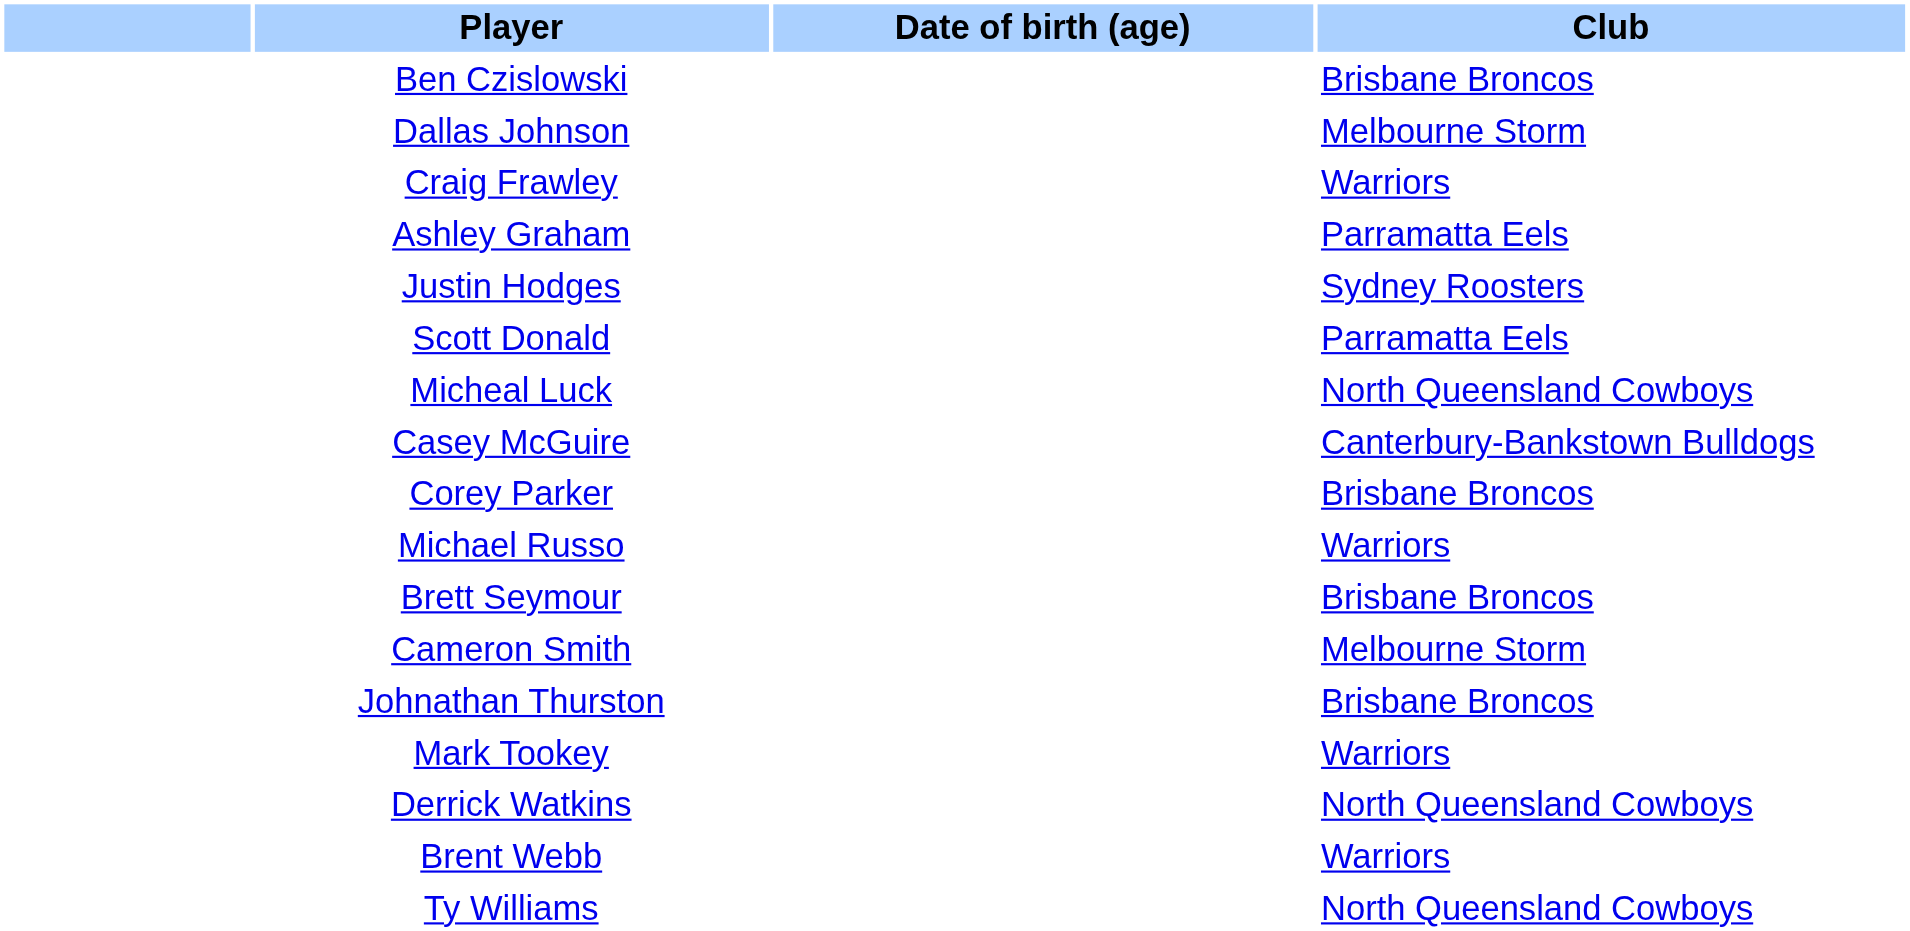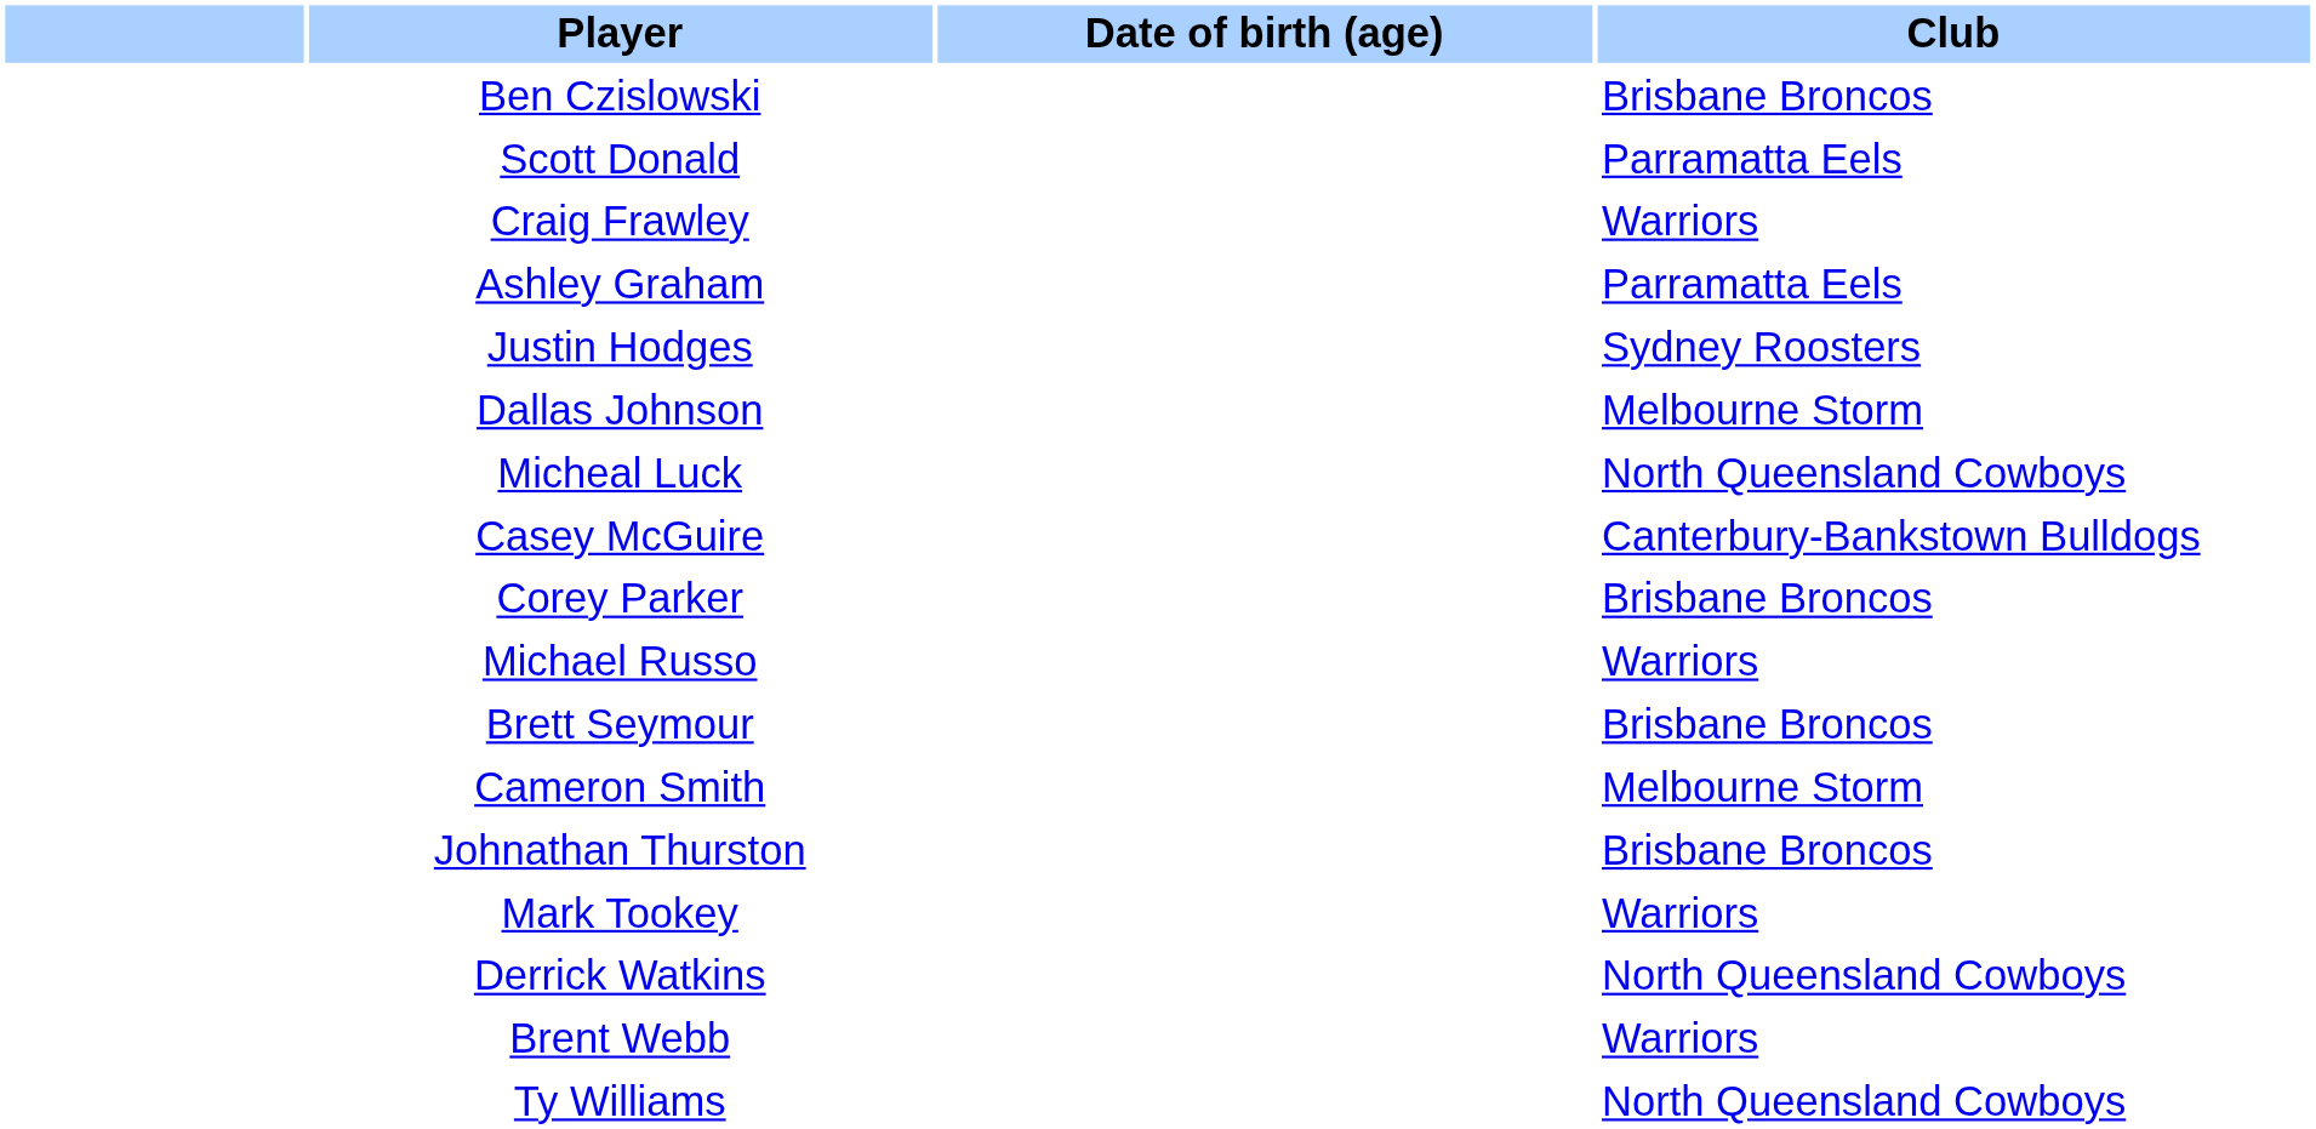rows swapped: Scott Donald <-> Dallas Johnson
